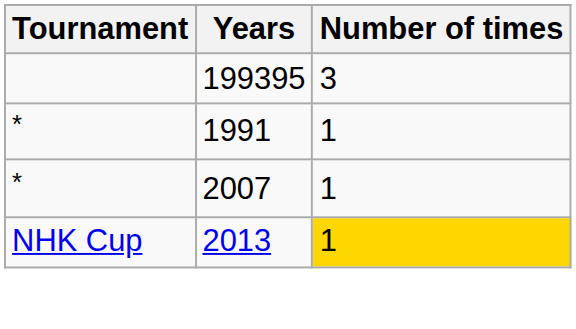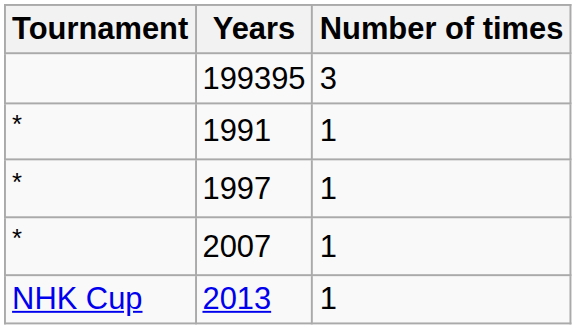+ row: * | 1997 | 1
2013 | Number of times: gold background -> no background
